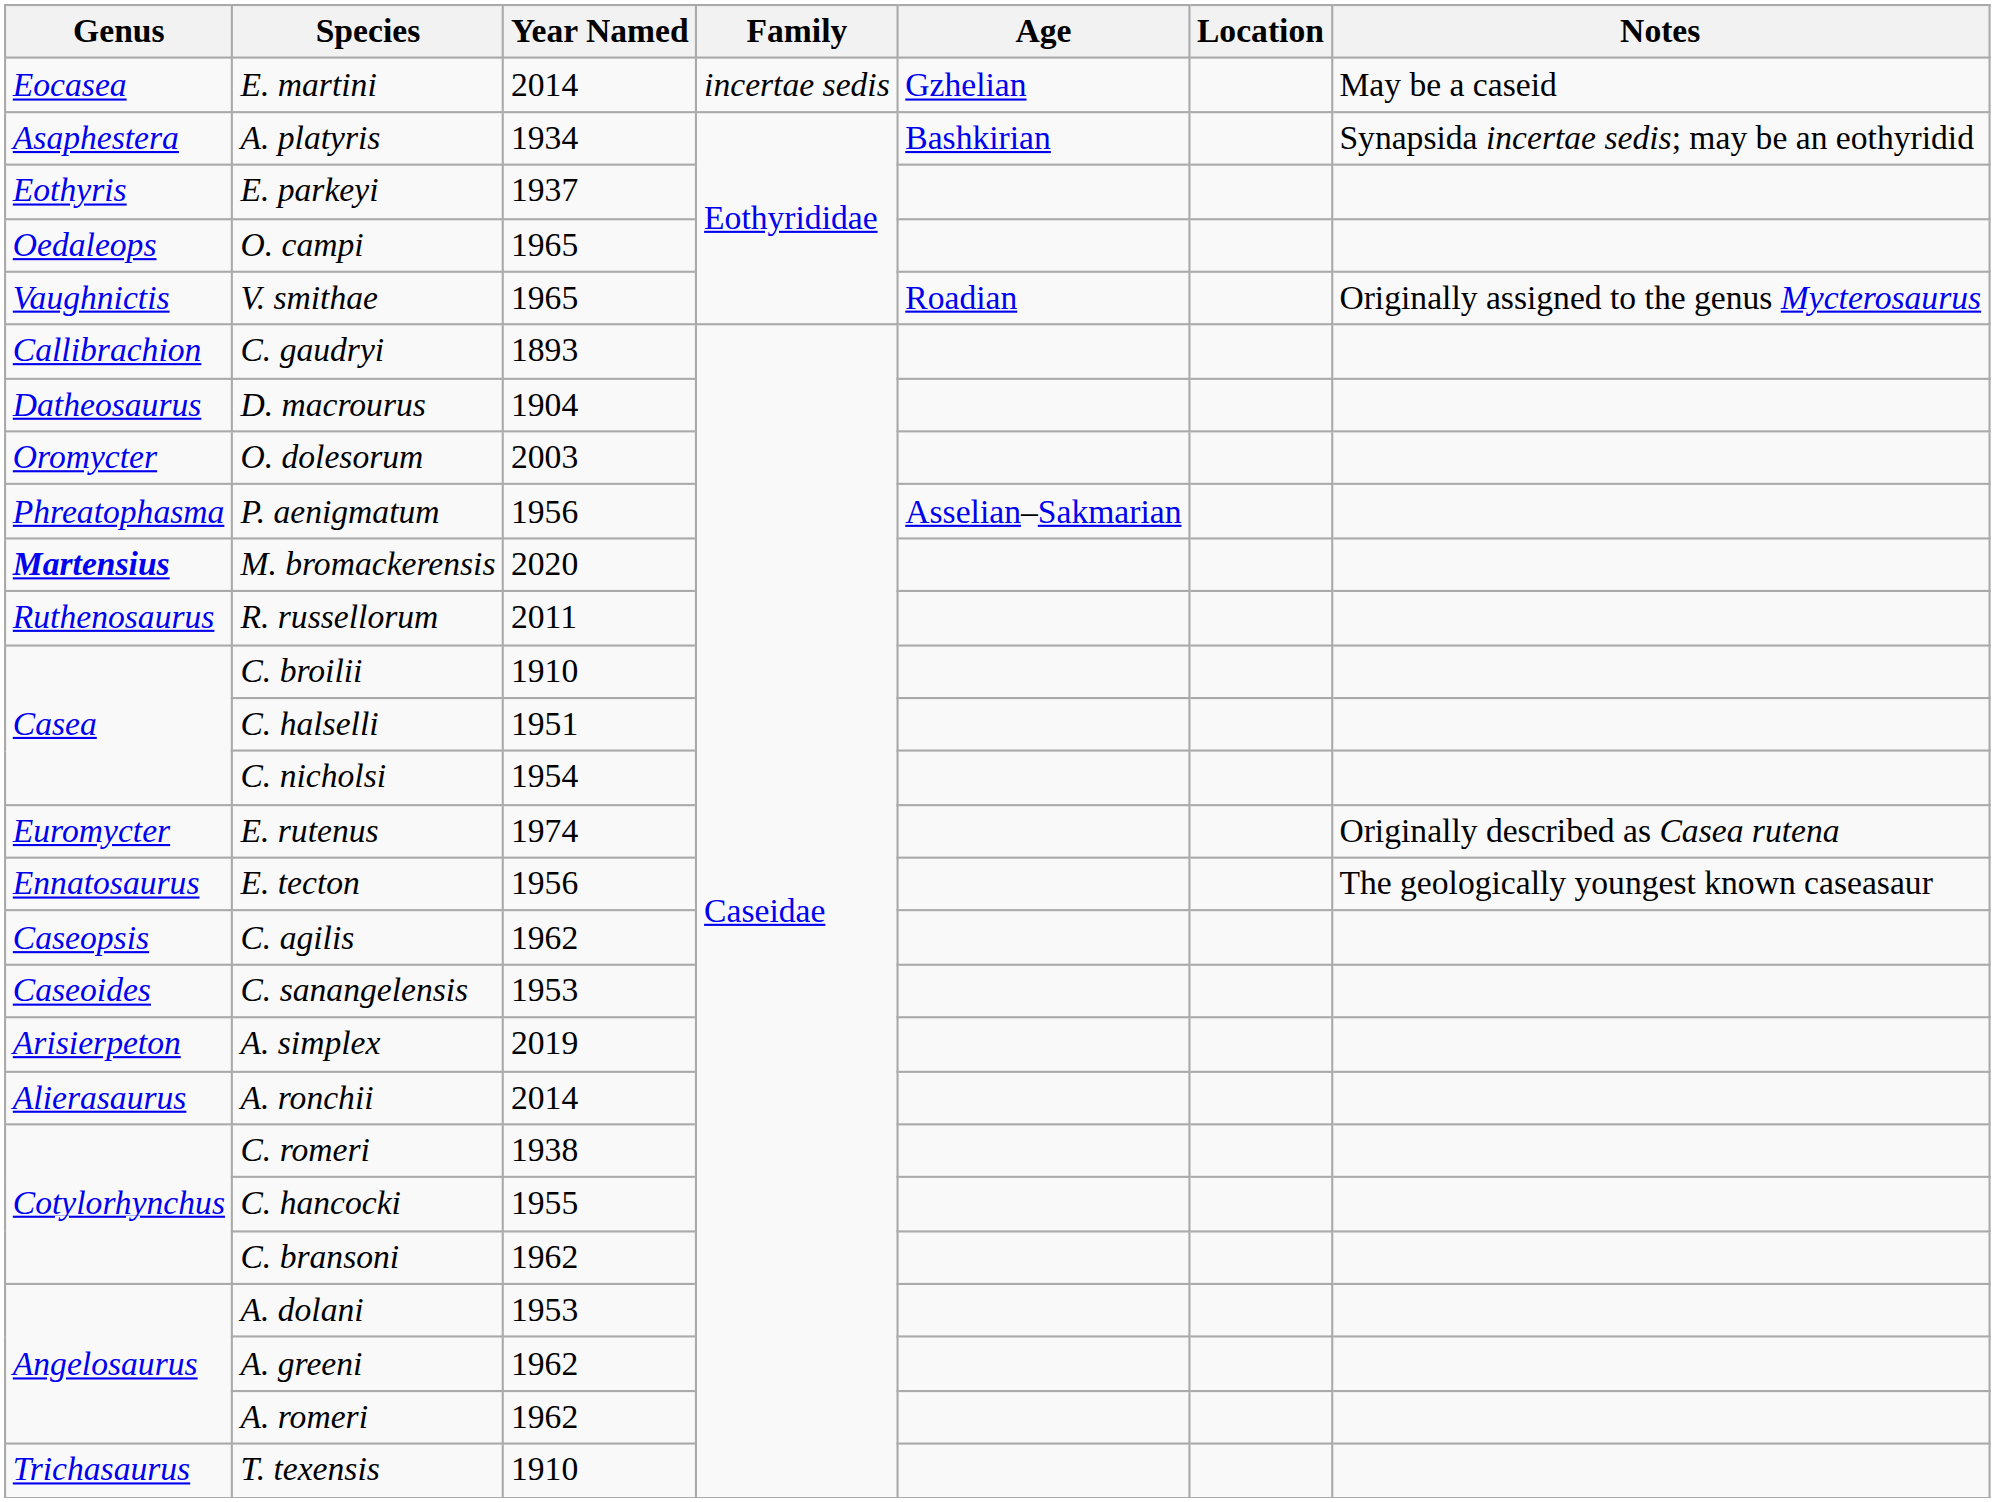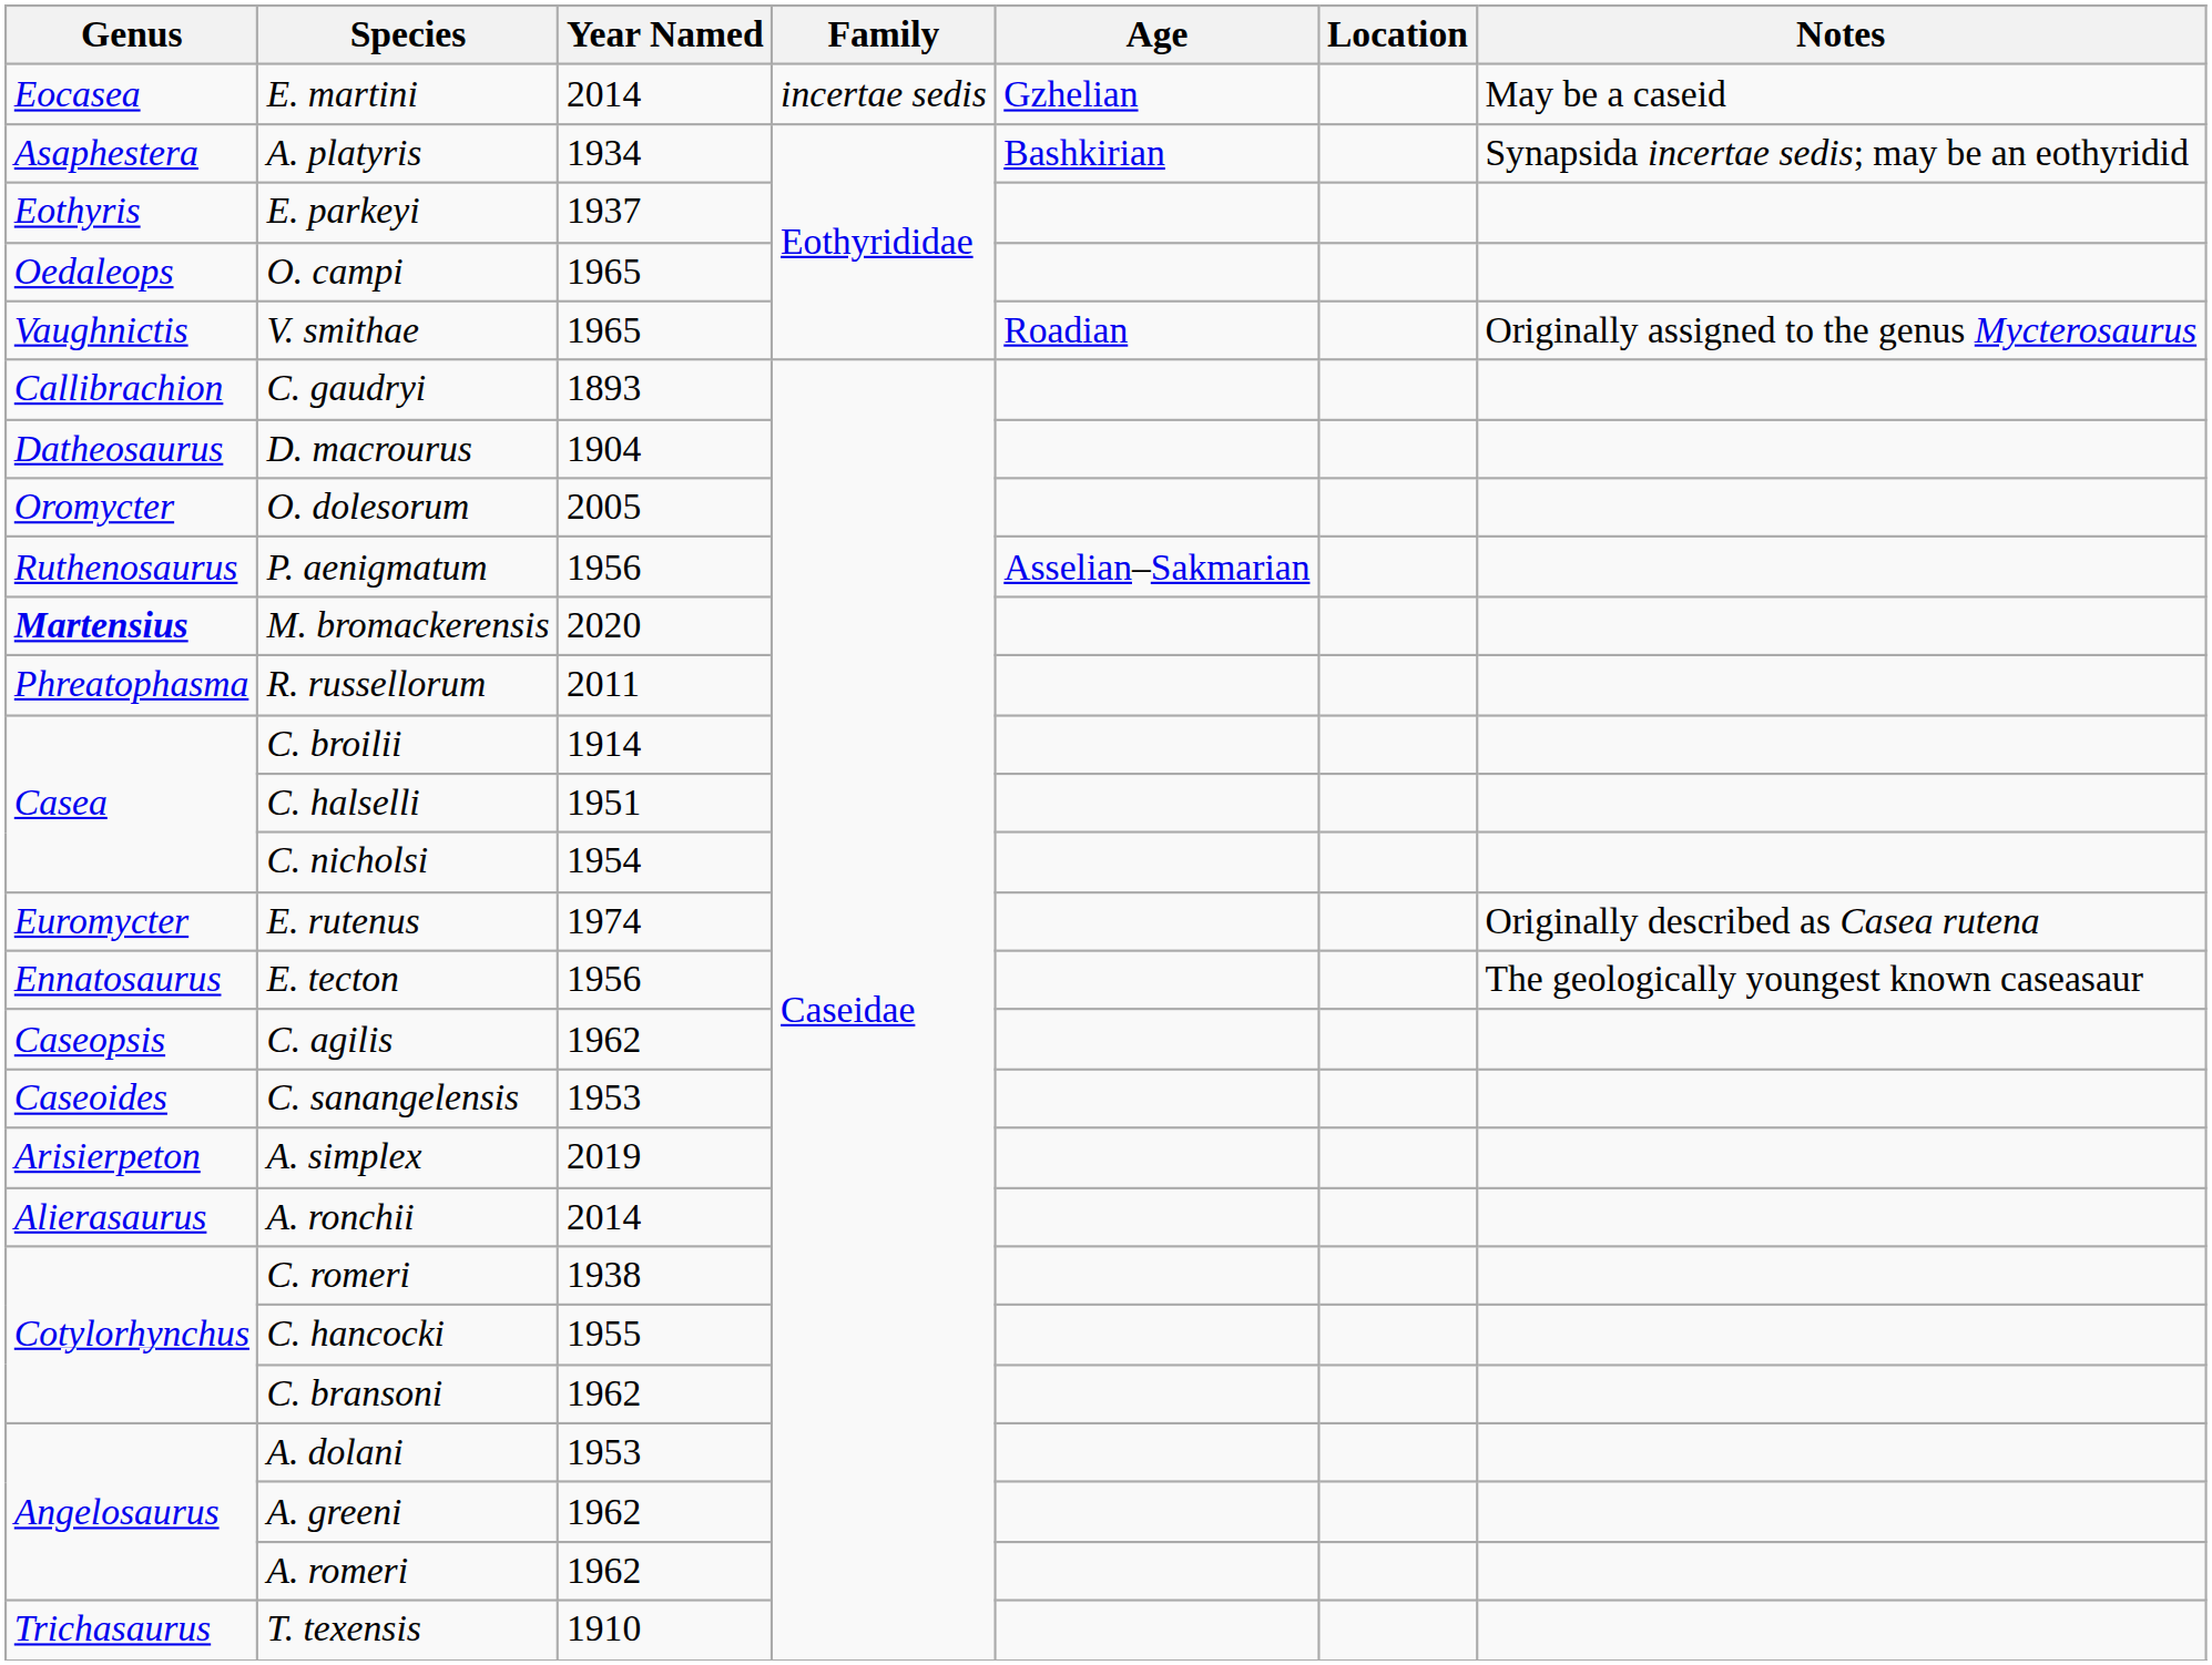O. dolesorum | Year Named: 2003 -> 2005
P. aenigmatum | Genus: Phreatophasma -> Ruthenosaurus
R. russellorum | Genus: Ruthenosaurus -> Phreatophasma
C. broilii | Year Named: 1910 -> 1914
